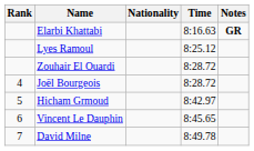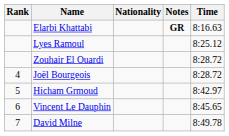columns swapped: Time <-> Notes
